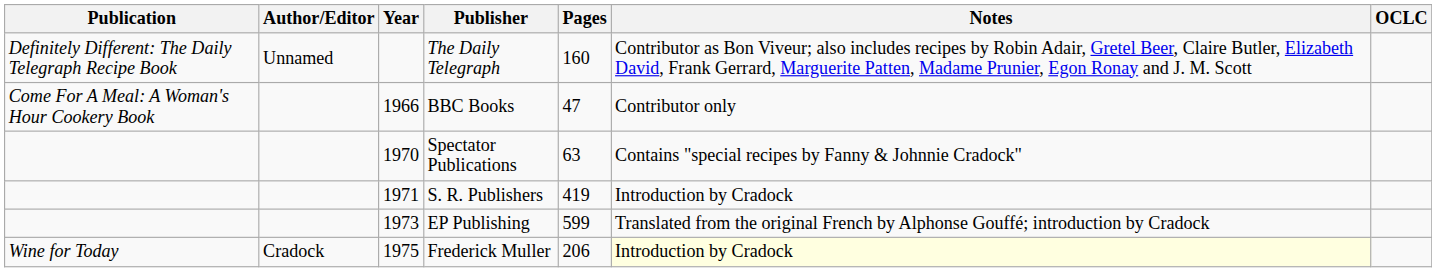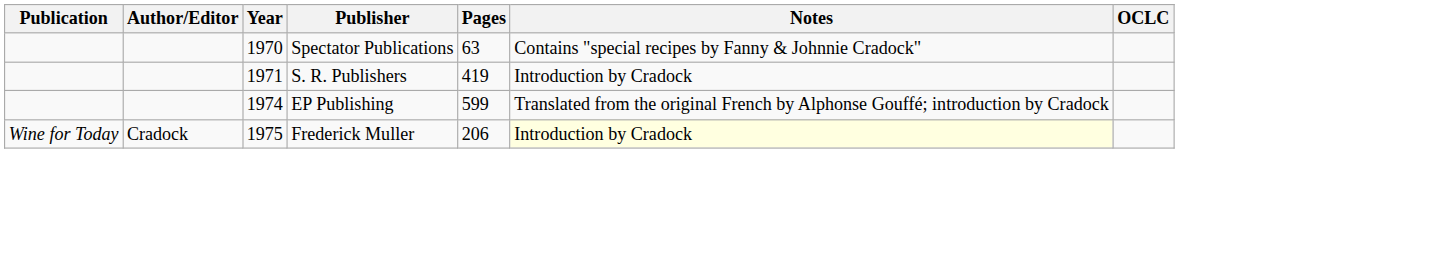- row: Definitely Different: The Daily Telegraph Recipe Book | Unnamed | The Daily Telegraph | 160 | Contributor as Bon Viveur; also includes recipes by Robin Adair, Gretel Beer, Claire Butler, Elizabeth David, Frank Gerrard, Marguerite Patten, Madame Prunier, Egon Ronay and J. M. Scott
- row: Come For A Meal: A Woman's Hour Cookery Book | 1966 | BBC Books | 47 | Contributor only
EP Publishing | Year: 1973 -> 1974
